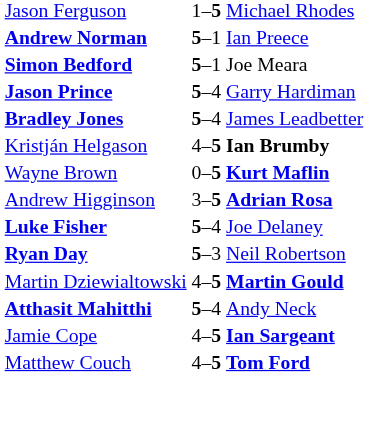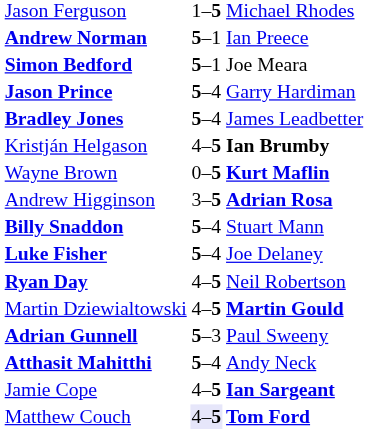+ row: Billy Snaddon | 5–4 | Stuart Mann
Ryan Day | column 2: 5–3 -> 4–5
+ row: Adrian Gunnell | 5–3 | Paul Sweeny
Matthew Couch | column 2: no background -> lavender background
